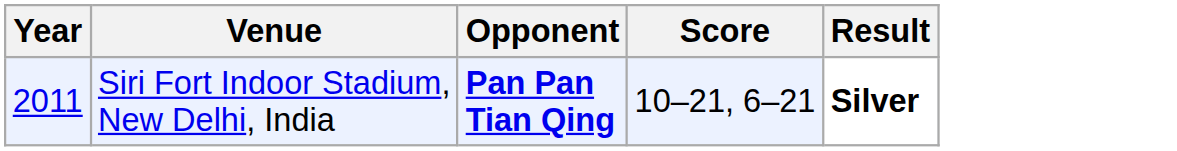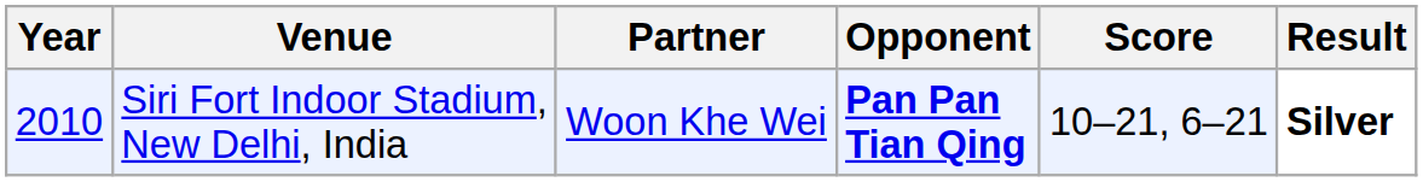+ column: Partner | Woon Khe Wei
Siri Fort Indoor Stadium, New Delhi, India | Year: 2011 -> 2010
